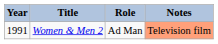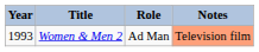Women & Men 2 | Year: 1991 -> 1993
